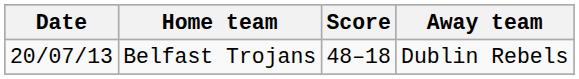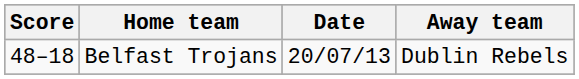columns swapped: Date <-> Score
